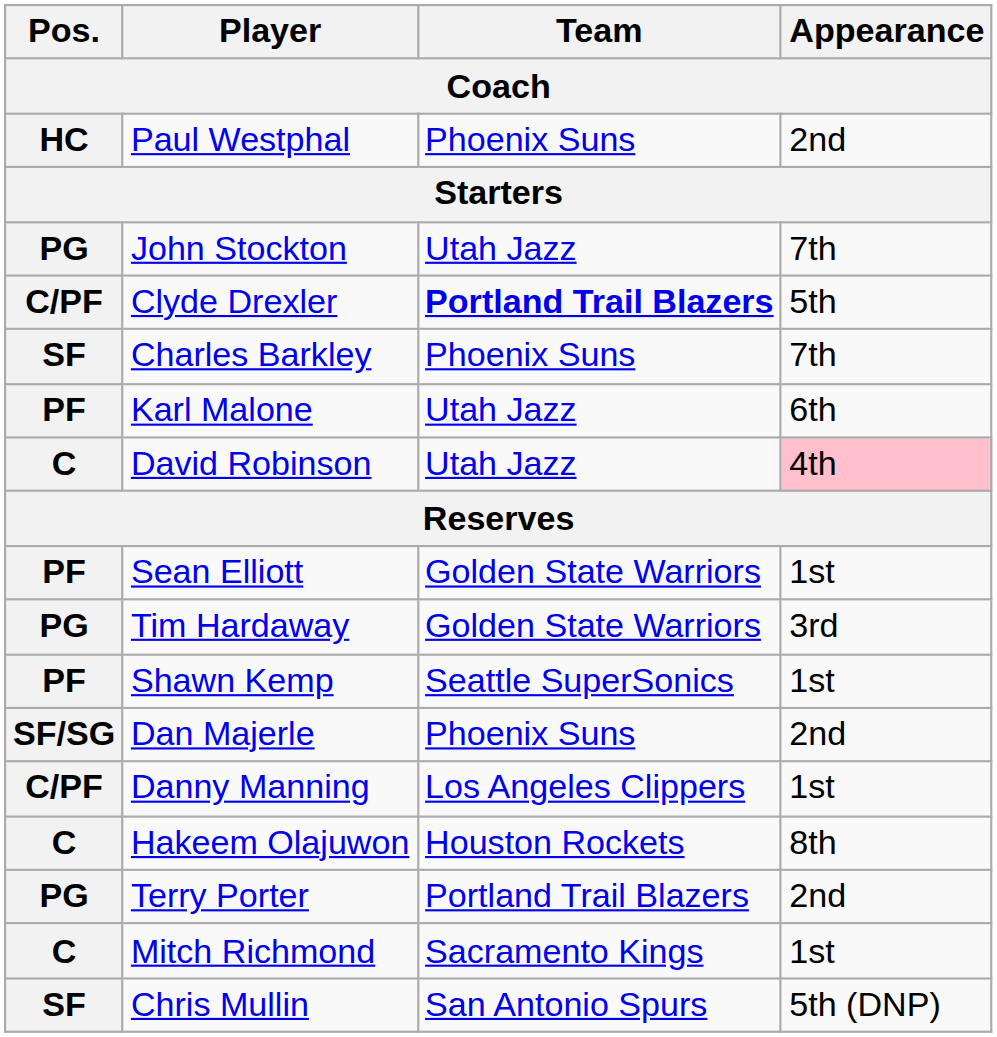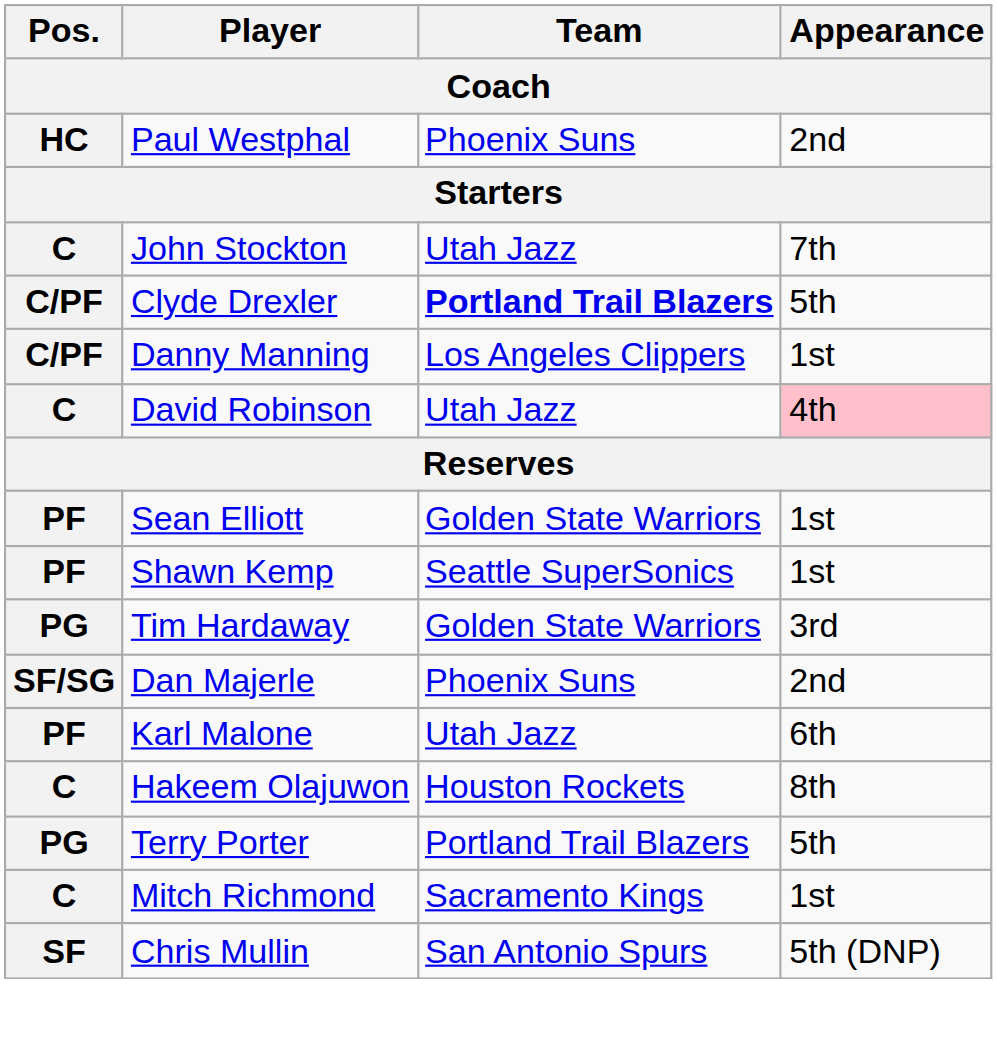John Stockton | Pos.: PG -> C
- row: SF | Charles Barkley | Phoenix Suns | 7th
rows swapped: Karl Malone <-> Danny Manning
rows swapped: Tim Hardaway <-> Shawn Kemp
Terry Porter | Appearance: 2nd -> 5th
